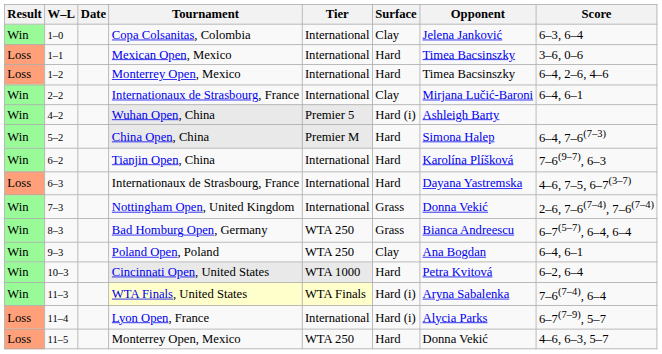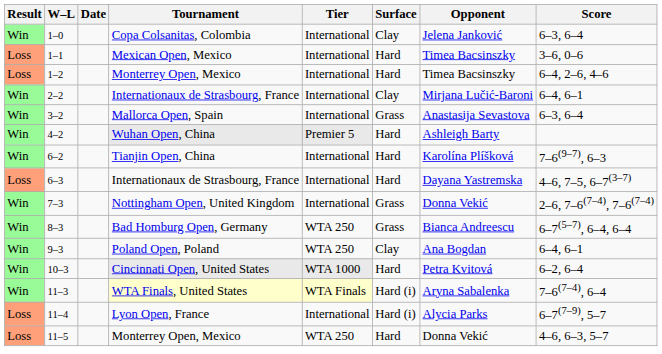+ row: Win | 3–2 | Mallorca Open, Spain | International | Grass | Anastasija Sevastova | 6–3, 6–4
4–2 | Surface: Hard (i) -> Hard
- row: Win | 5–2 | China Open, China | Premier M | Hard | Simona Halep | 6–4, 7–6(7–3)
